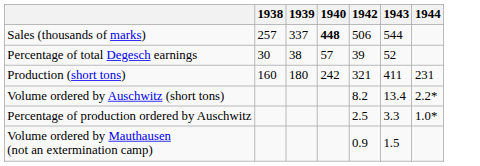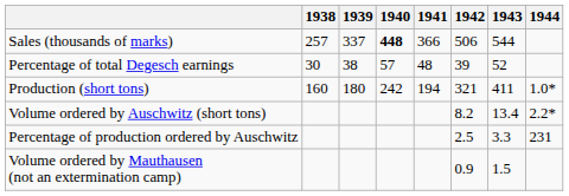+ column: 1941 | 366 | 48 | 194
Production (short tons) | 1944: 231 -> 1.0*
Percentage of production ordered by Auschwitz | 1944: 1.0* -> 231
